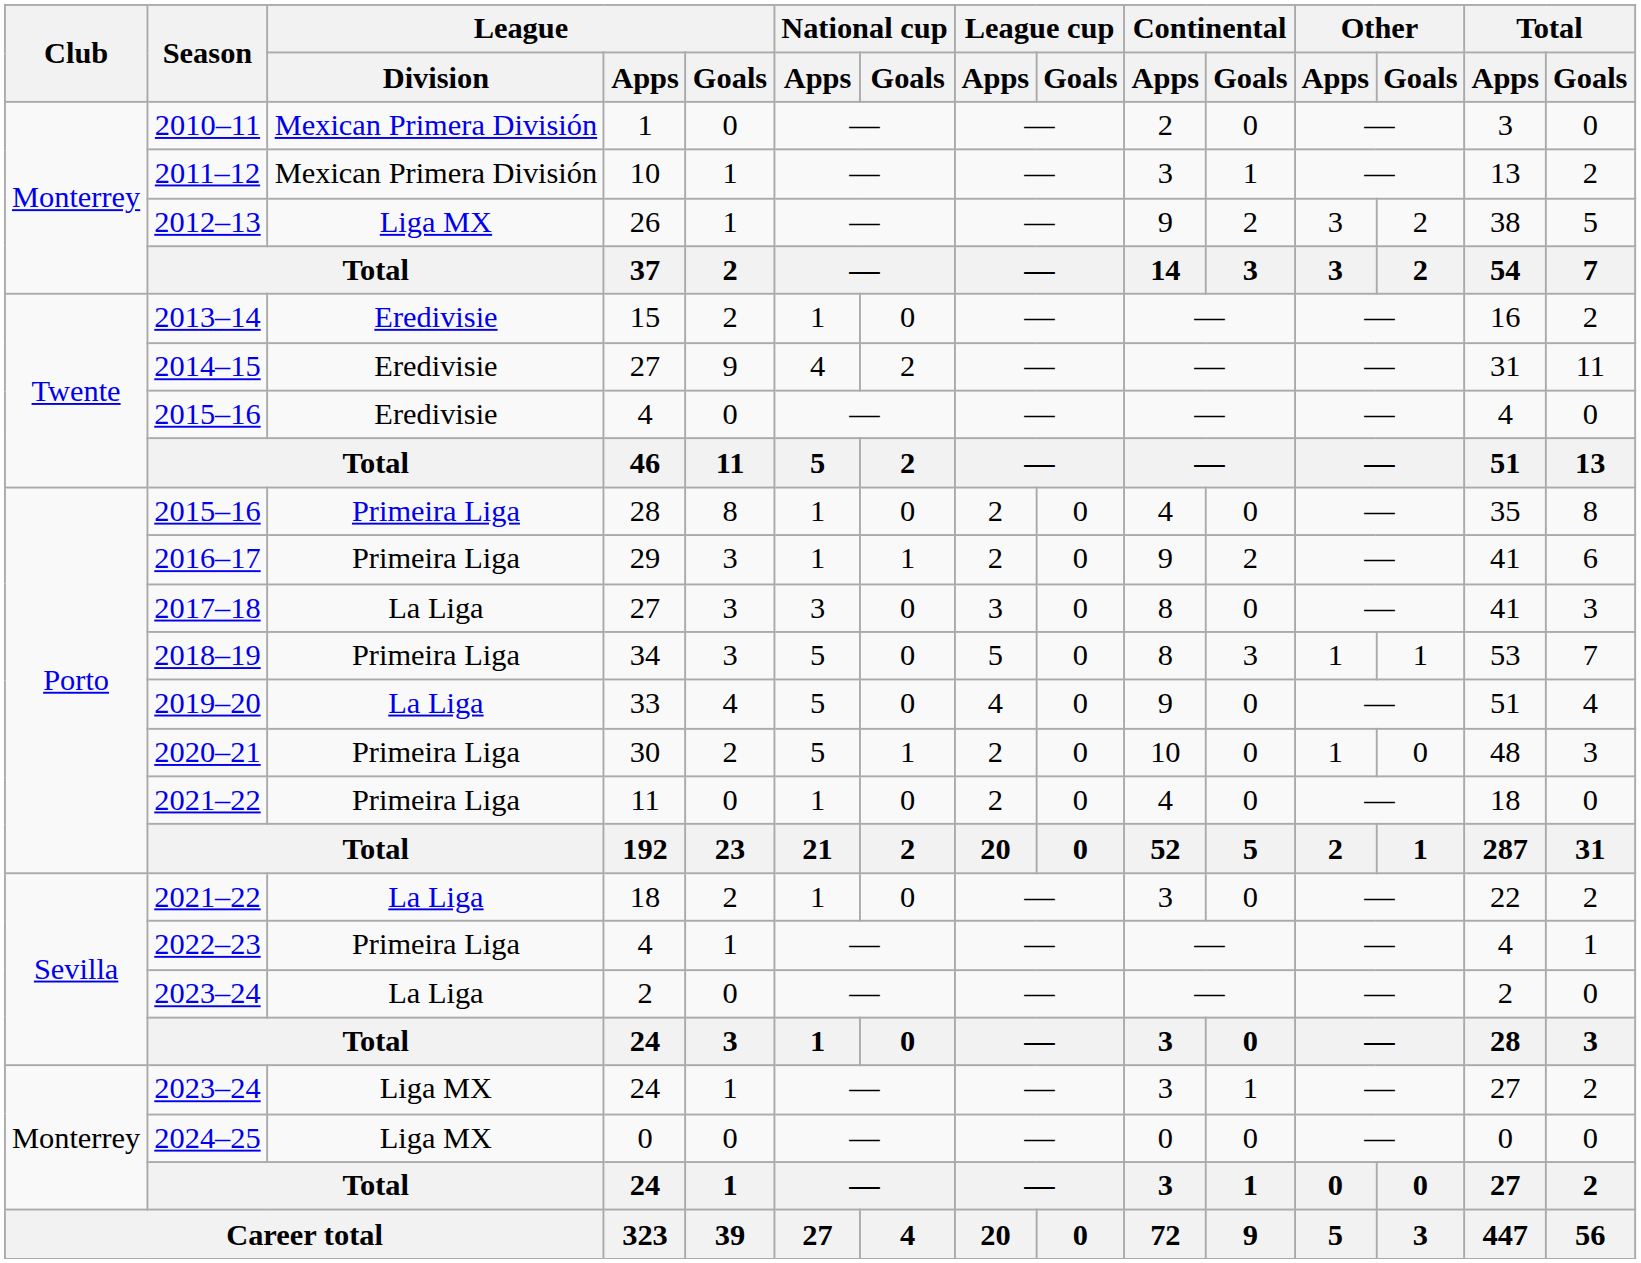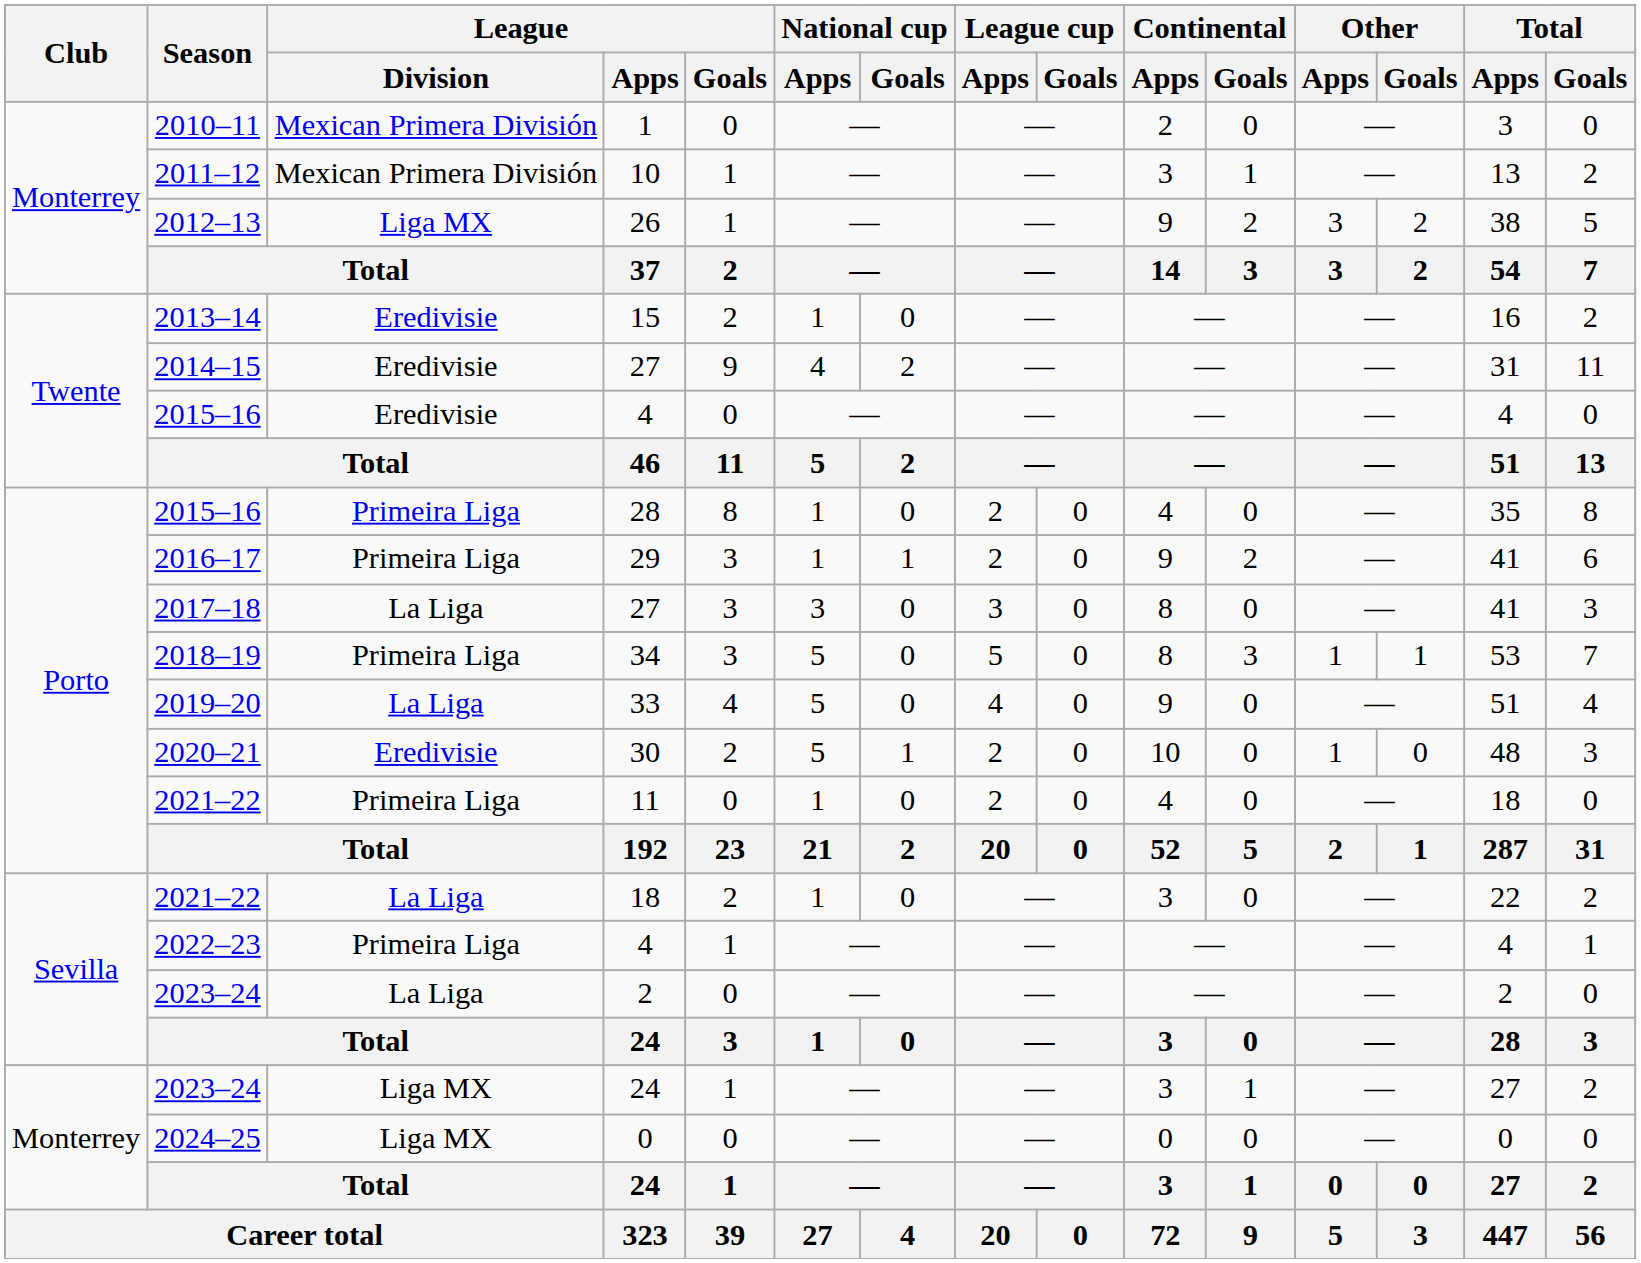30 | League / Division: Primeira Liga -> Eredivisie
